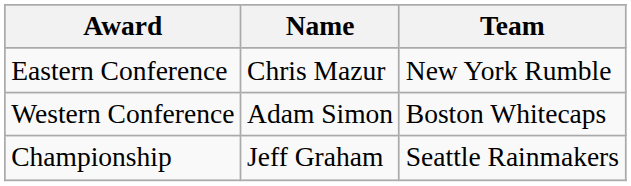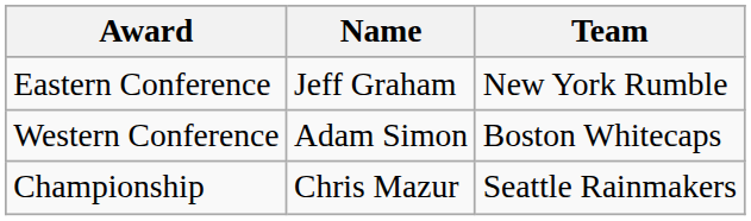Eastern Conference | Name: Chris Mazur -> Jeff Graham
Championship | Name: Jeff Graham -> Chris Mazur
